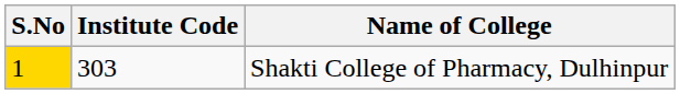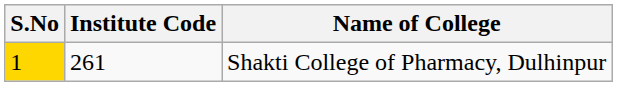Shakti College of Pharmacy, Dulhinpur | Institute Code: 303 -> 261
